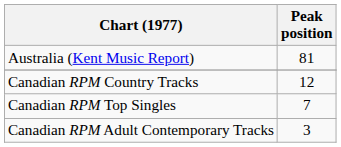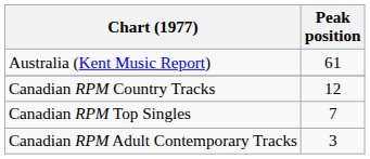Australia (Kent Music Report) | Peak position: 81 -> 61
